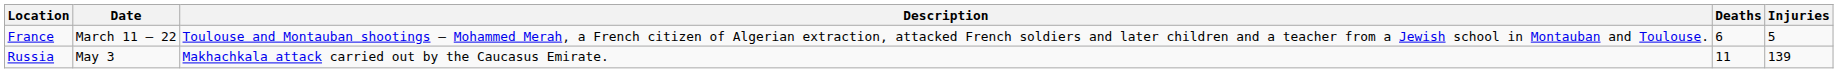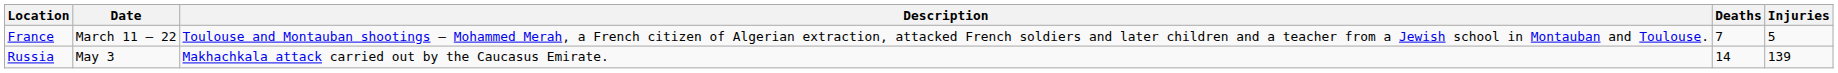France | Deaths: 6 -> 7
Russia | Deaths: 11 -> 14
